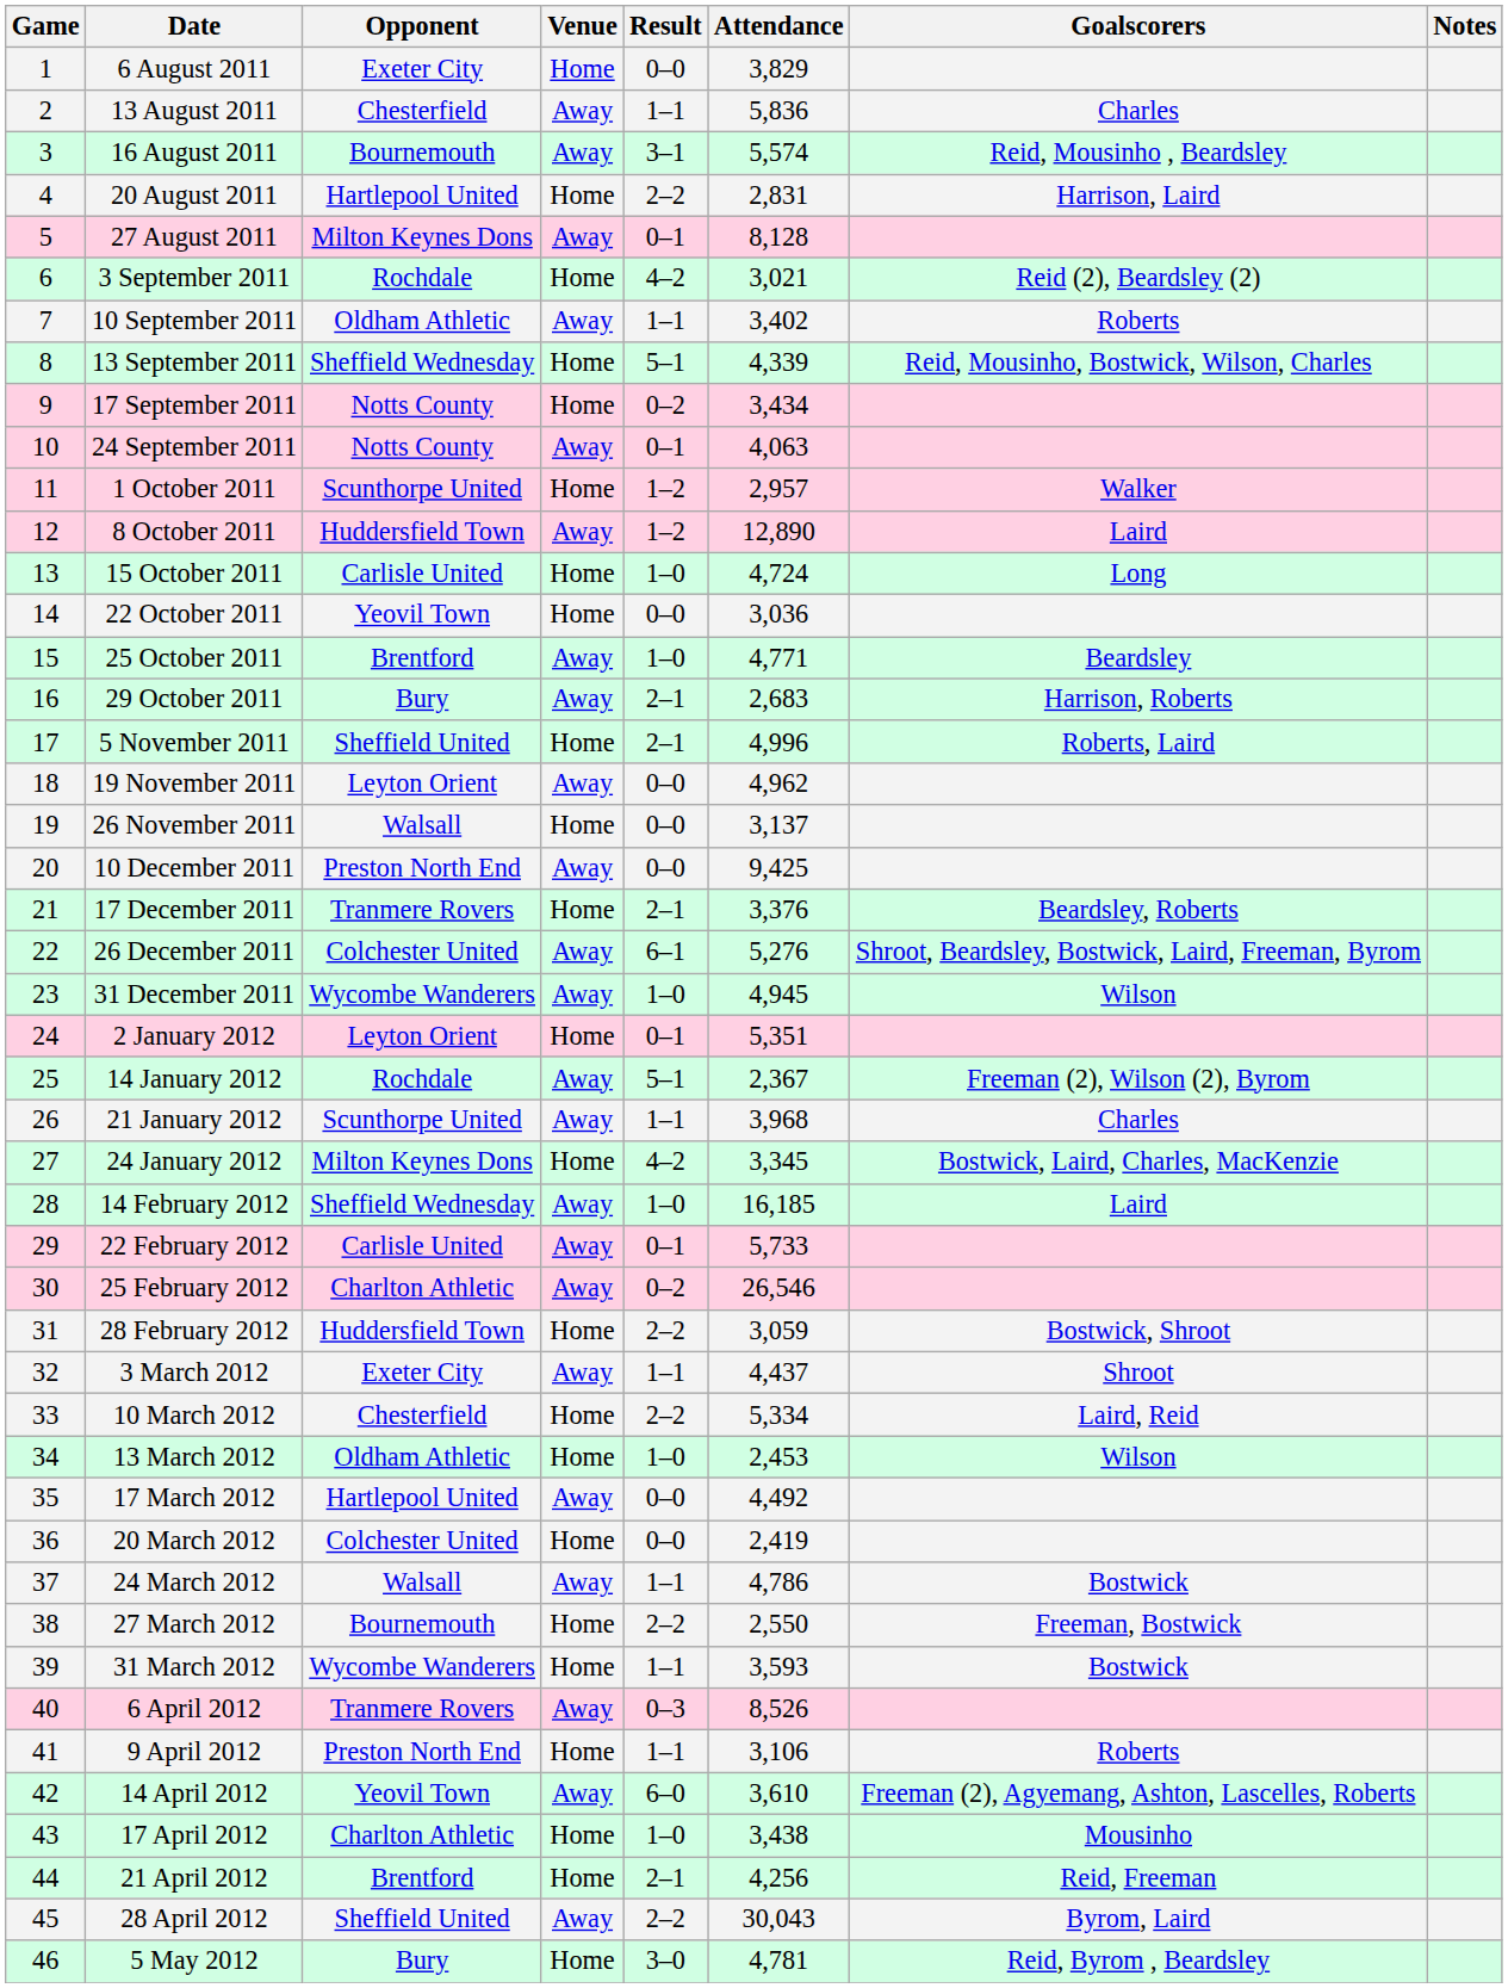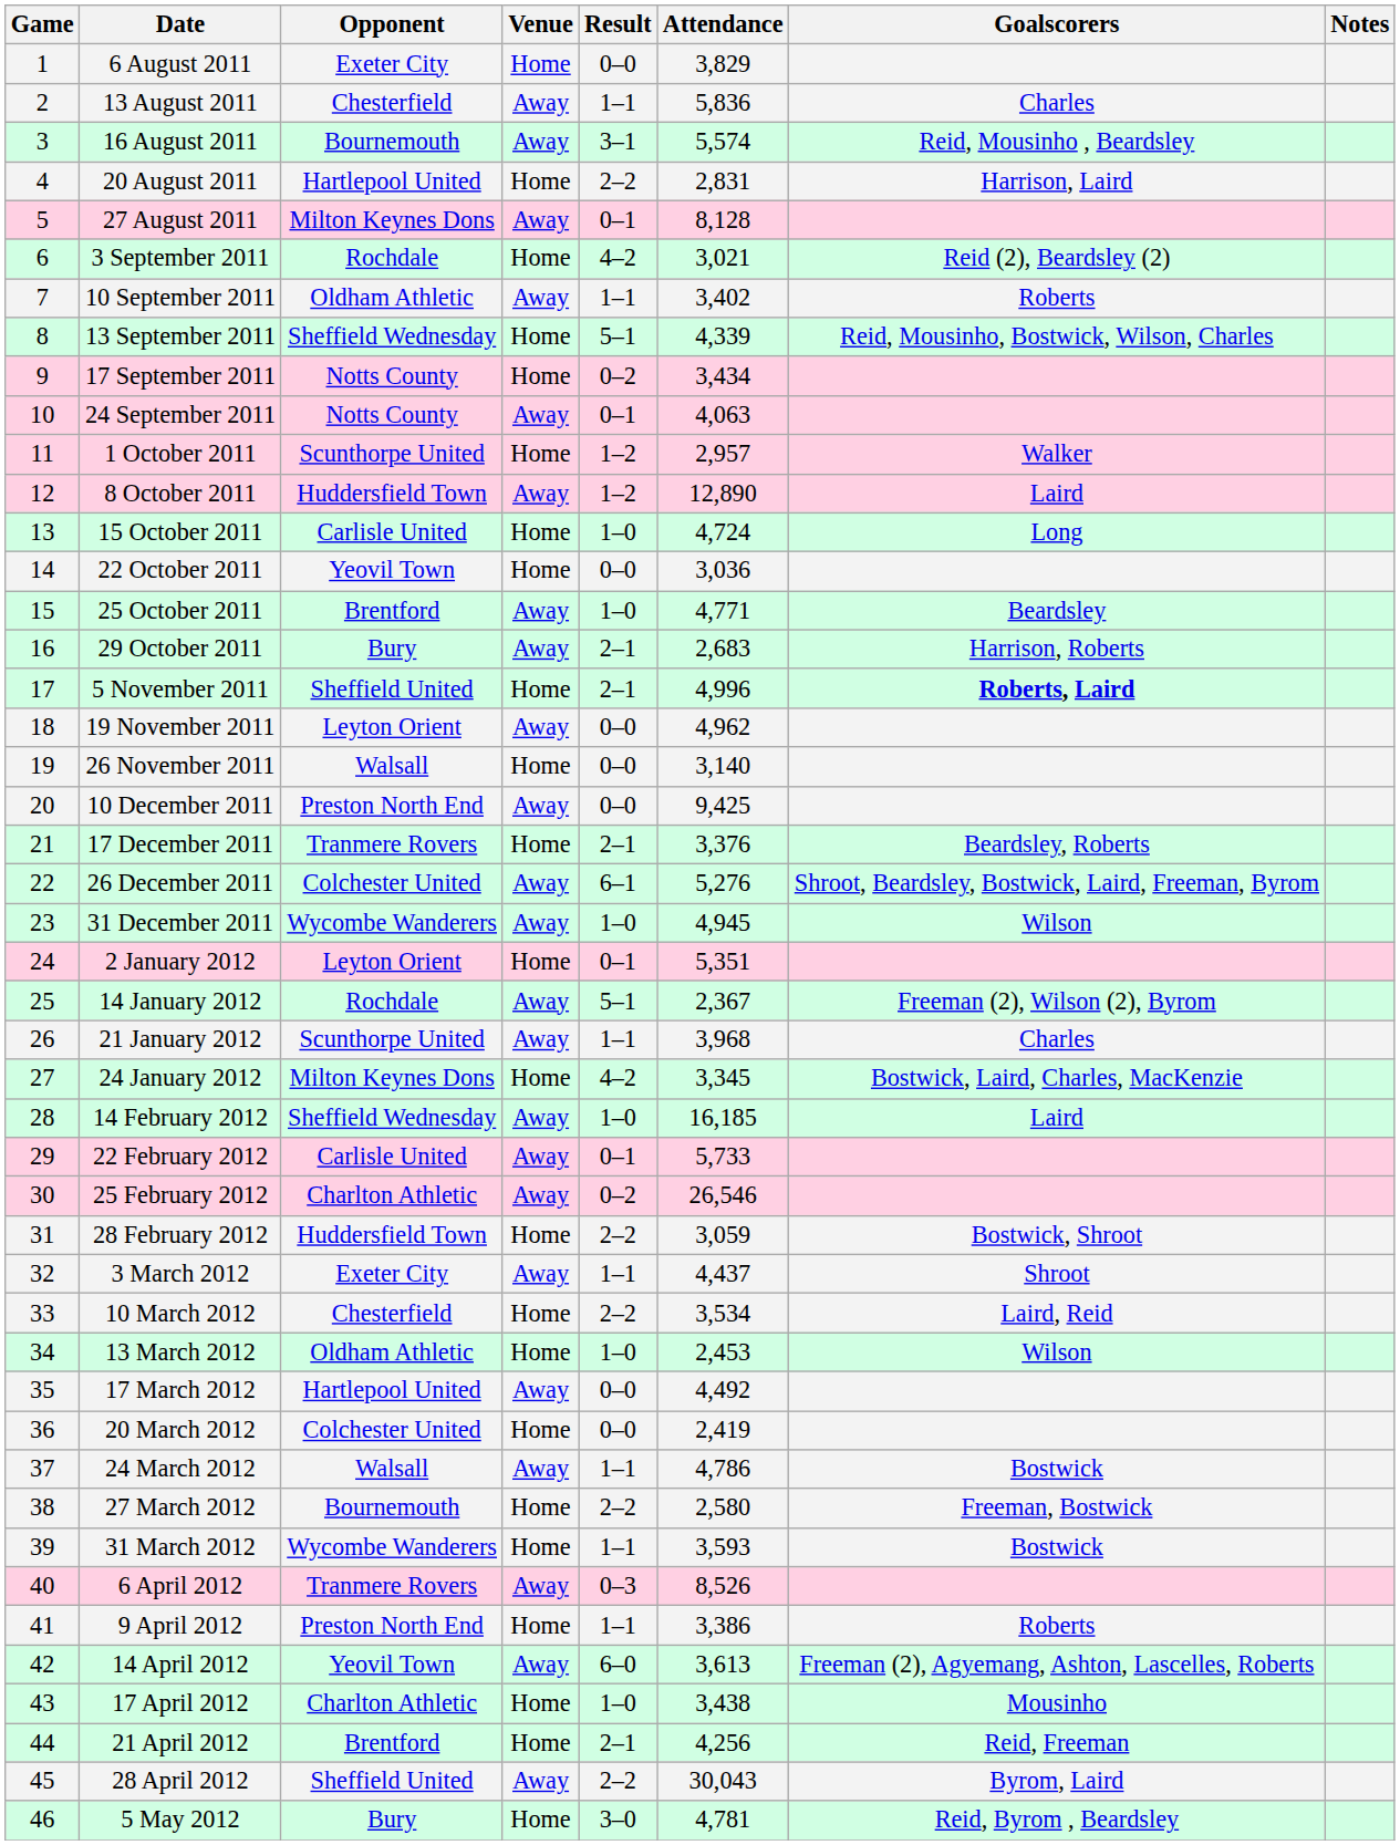5 November 2011 | Goalscorers: normal -> bold
26 November 2011 | Attendance: 3,137 -> 3,140
10 March 2012 | Attendance: 5,334 -> 3,534
27 March 2012 | Attendance: 2,550 -> 2,580
9 April 2012 | Attendance: 3,106 -> 3,386
14 April 2012 | Attendance: 3,610 -> 3,613
